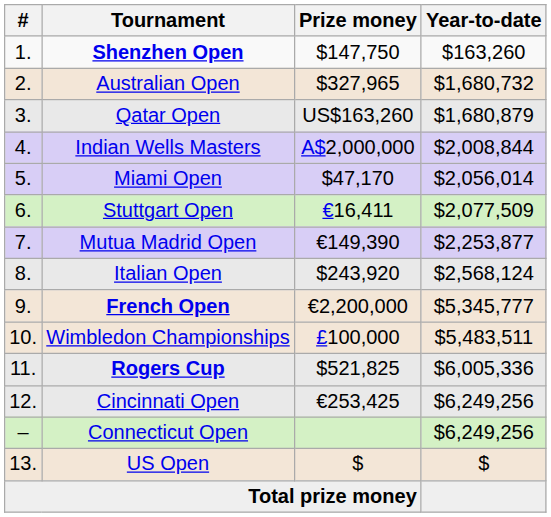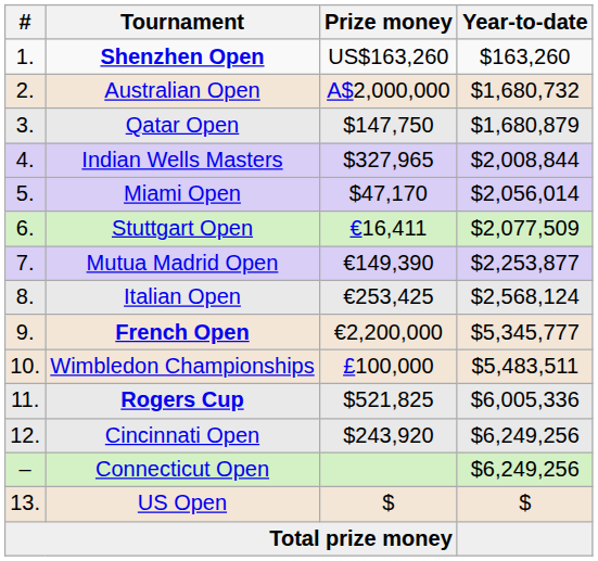Shenzhen Open | Prize money: $147,750 -> US$163,260
Australian Open | Prize money: $327,965 -> A$2,000,000
Qatar Open | Prize money: US$163,260 -> $147,750
Indian Wells Masters | Prize money: A$2,000,000 -> $327,965
Italian Open | Prize money: $243,920 -> €253,425
Cincinnati Open | Prize money: €253,425 -> $243,920
